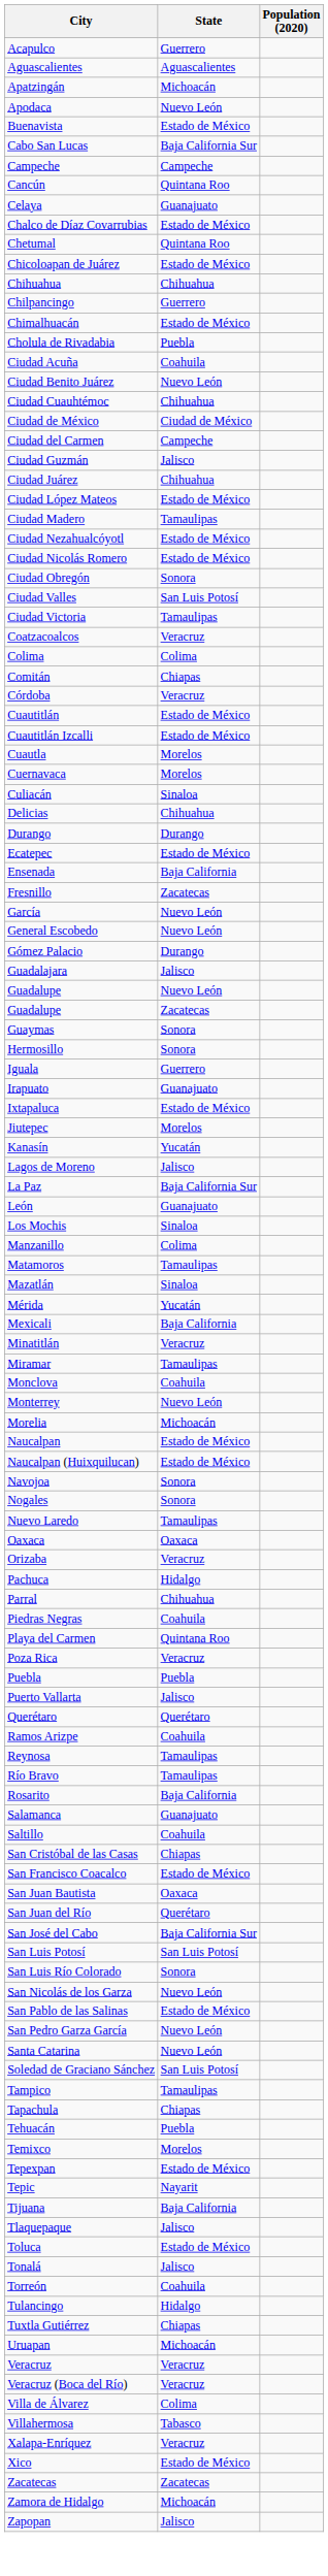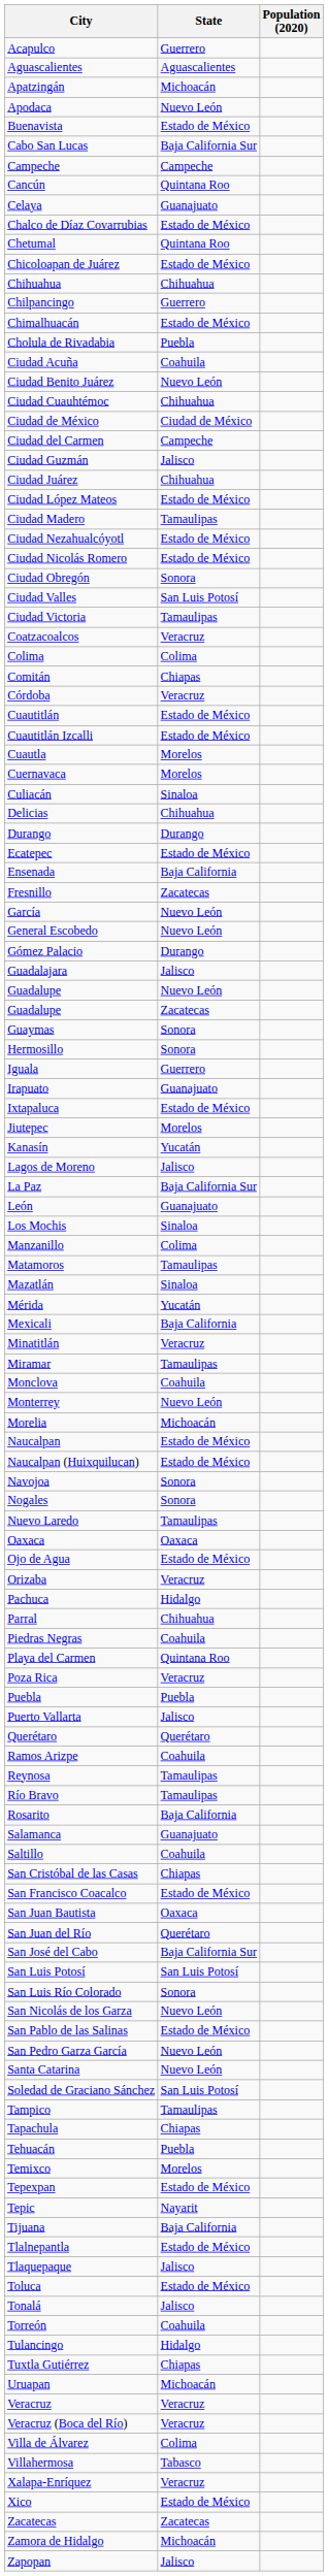+ row: Ojo de Agua | Estado de México
+ row: Tlalnepantla | Estado de México
